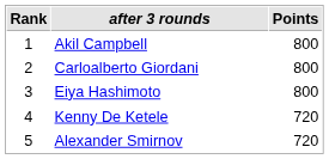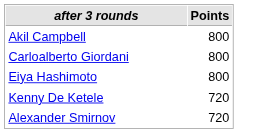- column: Rank | 1 | 2 | 3 | 4 | 5
